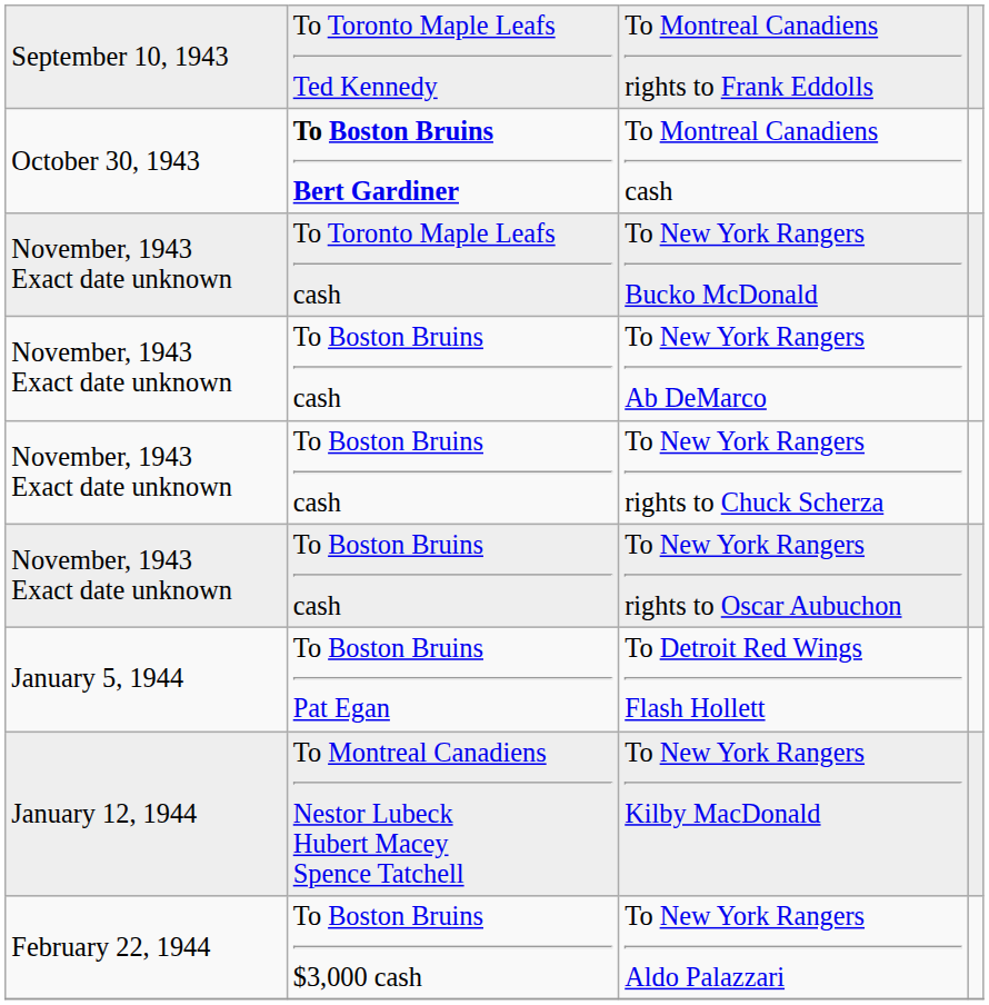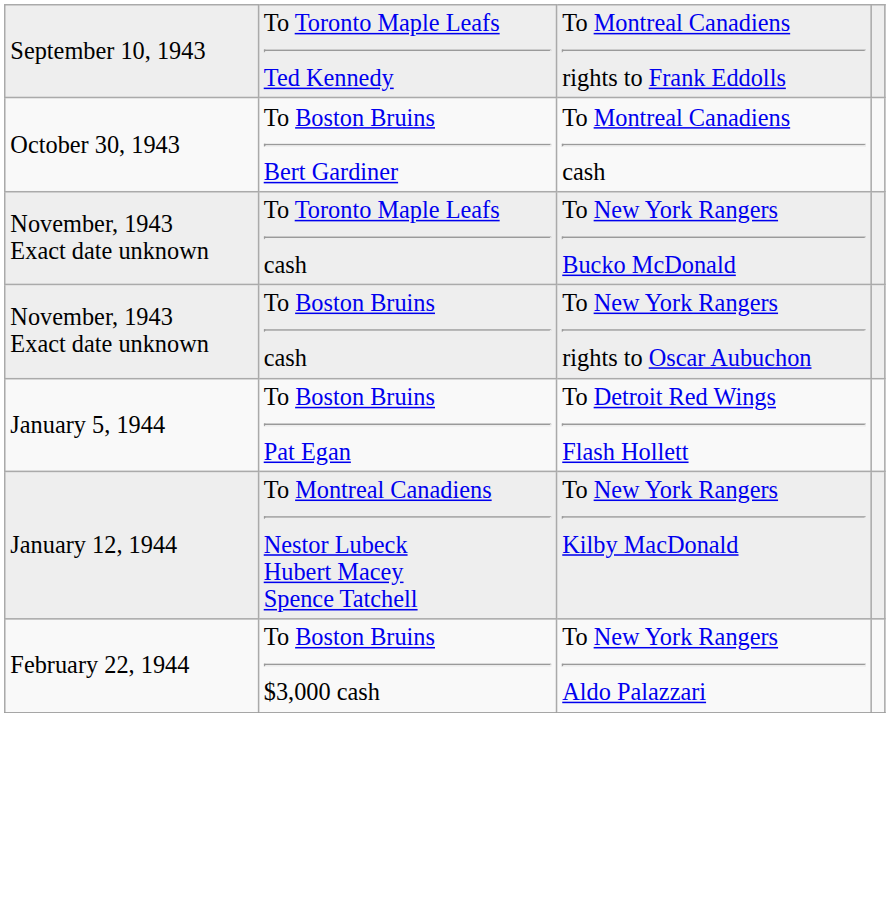To Montreal Canadiens cash | column 2: bold -> normal
- row: November, 1943 Exact date unknown | To Boston Bruins cash | To New York Rangers Ab DeMarco
- row: November, 1943 Exact date unknown | To Boston Bruins cash | To New York Rangers rights to Chuck Scherza
